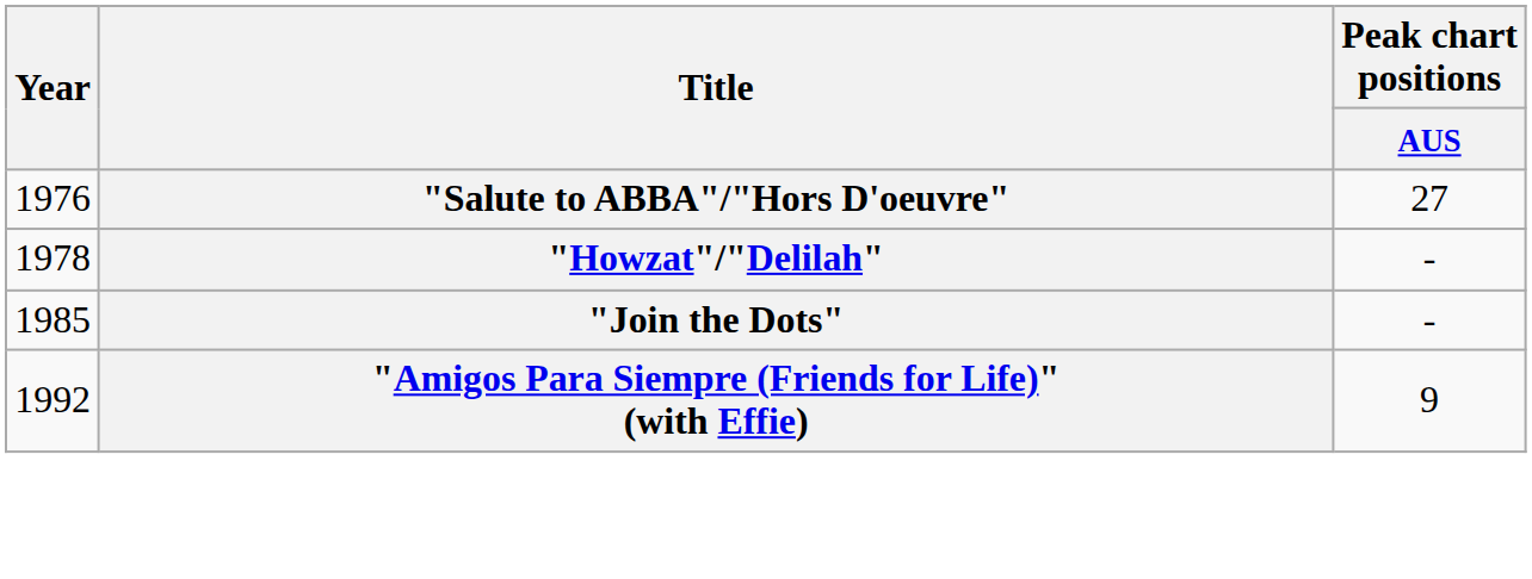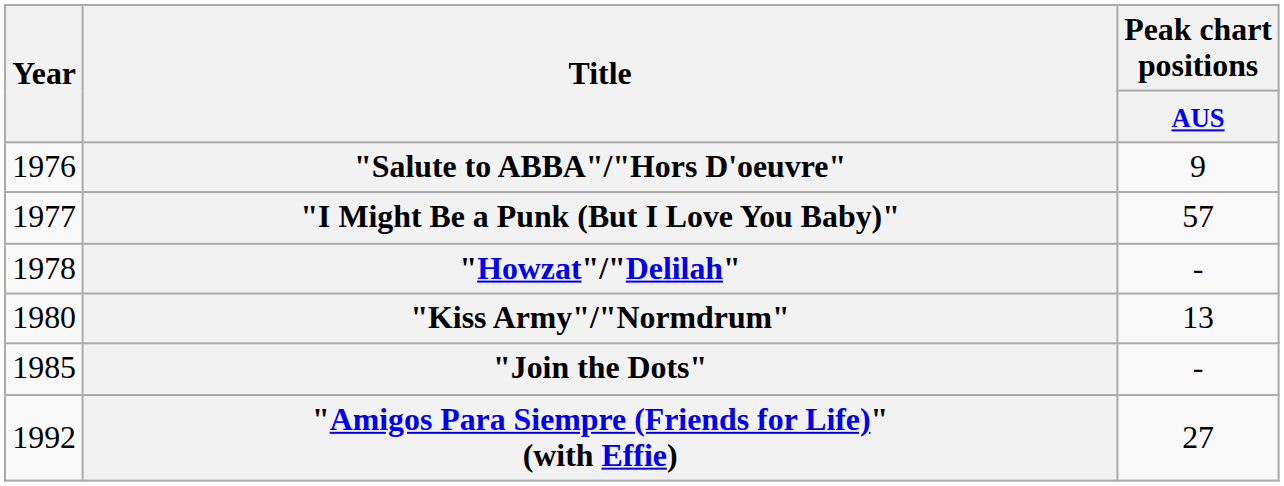"Salute to ABBA"/"Hors D'oeuvre" | Peak chart positions / AUS: 27 -> 9
+ row: 1977 | "I Might Be a Punk (But I Love You Baby)" | 57
+ row: 1980 | "Kiss Army"/"Normdrum" | 13
"Amigos Para Siempre (Friends for Life)" (with Effie) | Peak chart positions / AUS: 9 -> 27
